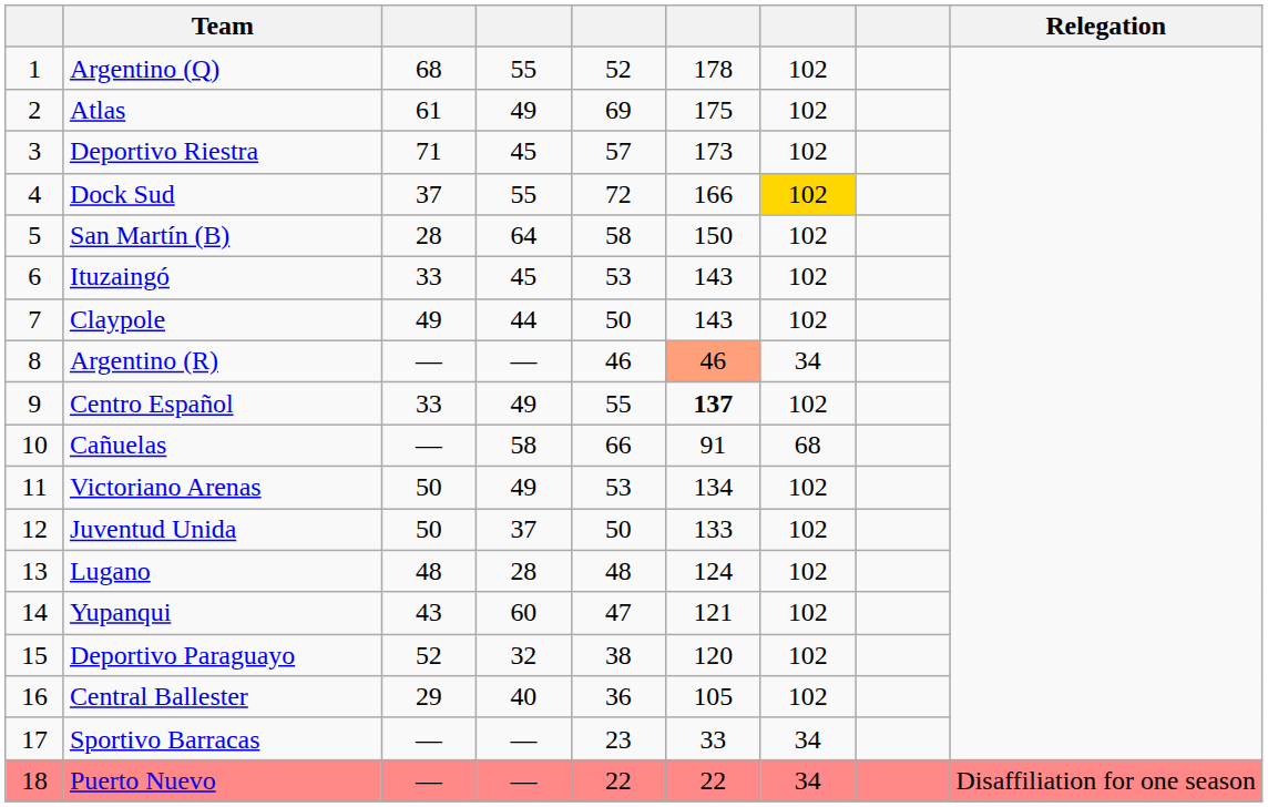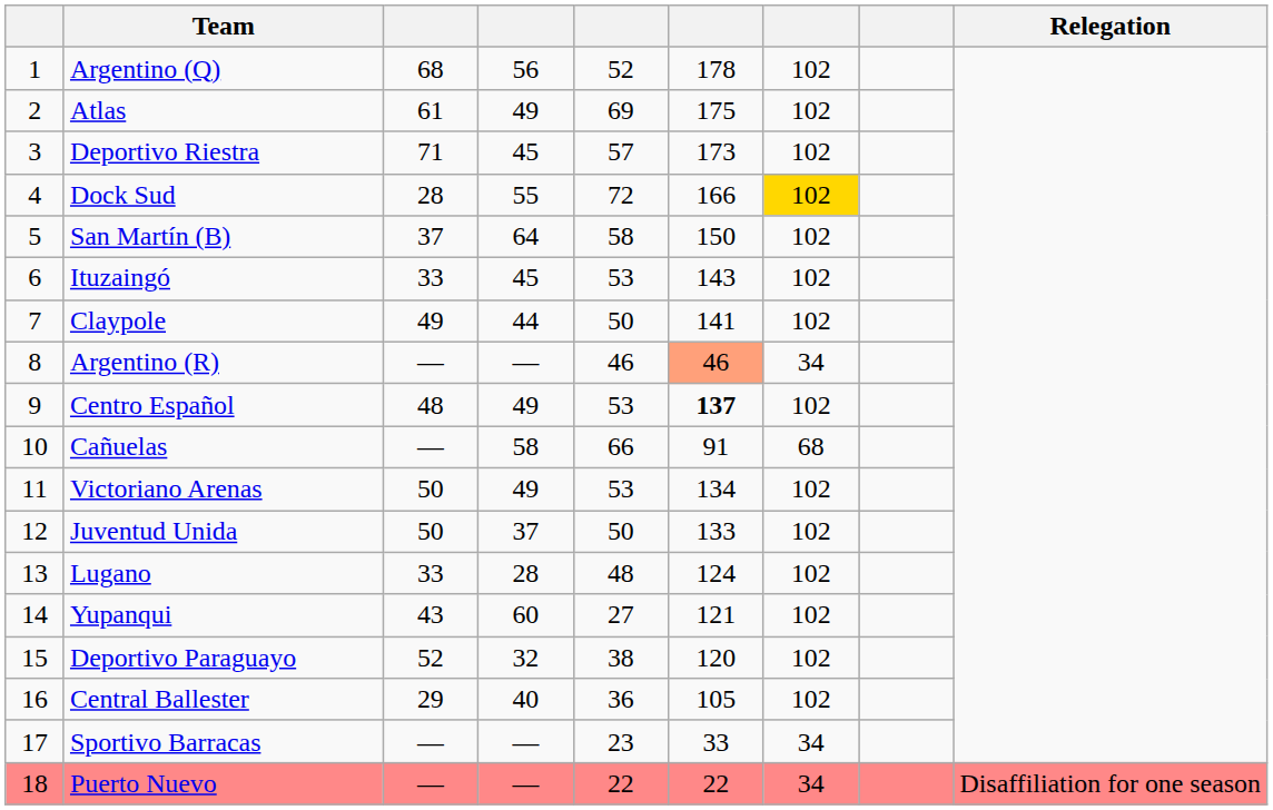Argentino (Q) | column 4: 55 -> 56
Dock Sud | column 3: 37 -> 28
San Martín (B) | column 3: 28 -> 37
Claypole | column 6: 143 -> 141
Centro Español | column 3: 33 -> 48
Centro Español | column 5: 55 -> 53
Lugano | column 3: 48 -> 33
Yupanqui | column 5: 47 -> 27
